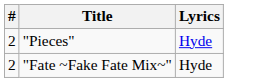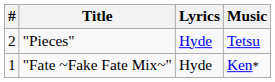+ column: Music | Tetsu | Ken*
"Fate ~Fake Fate Mix~" | #: 2 -> 1
